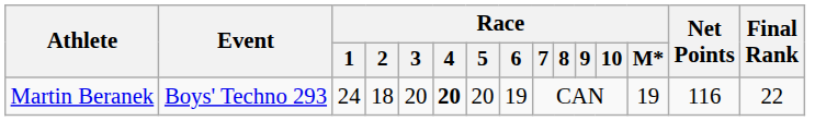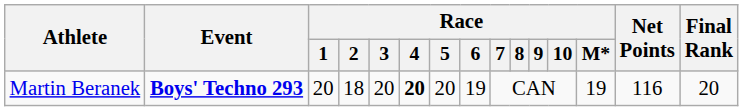Martin Beranek | Event: normal -> bold
Martin Beranek | Race / 1: 24 -> 20
Martin Beranek | Final Rank: 22 -> 20
